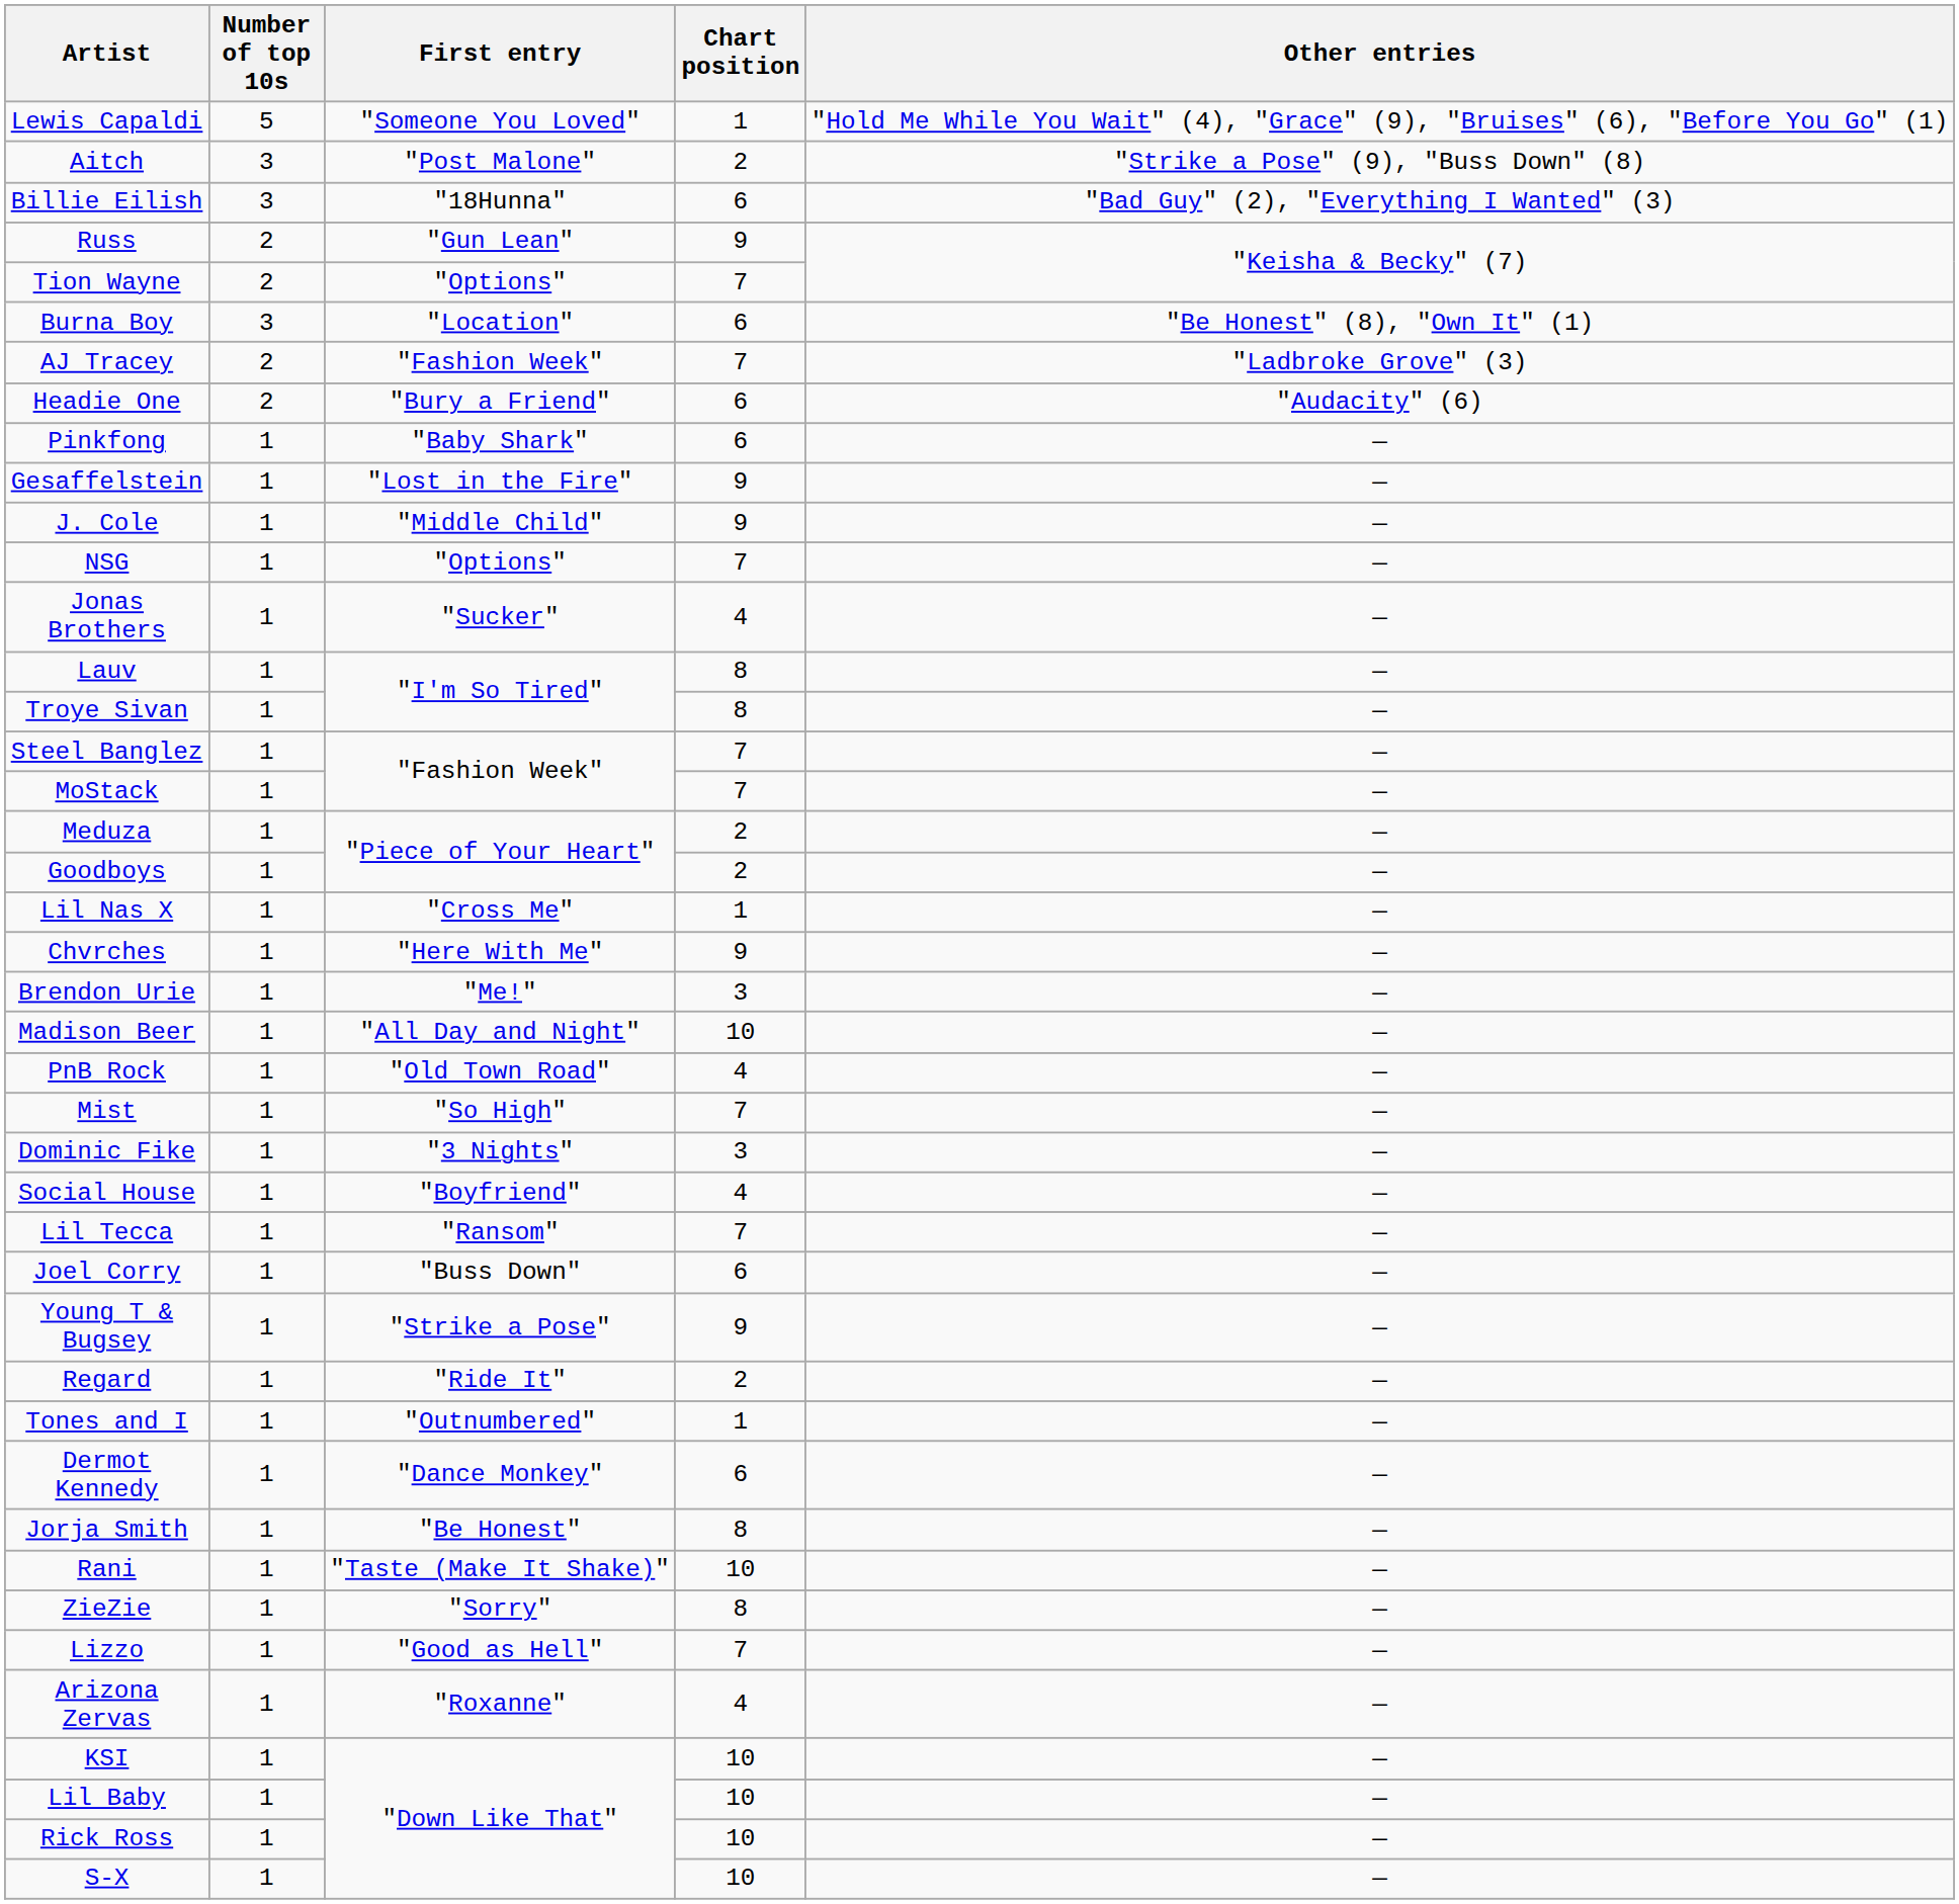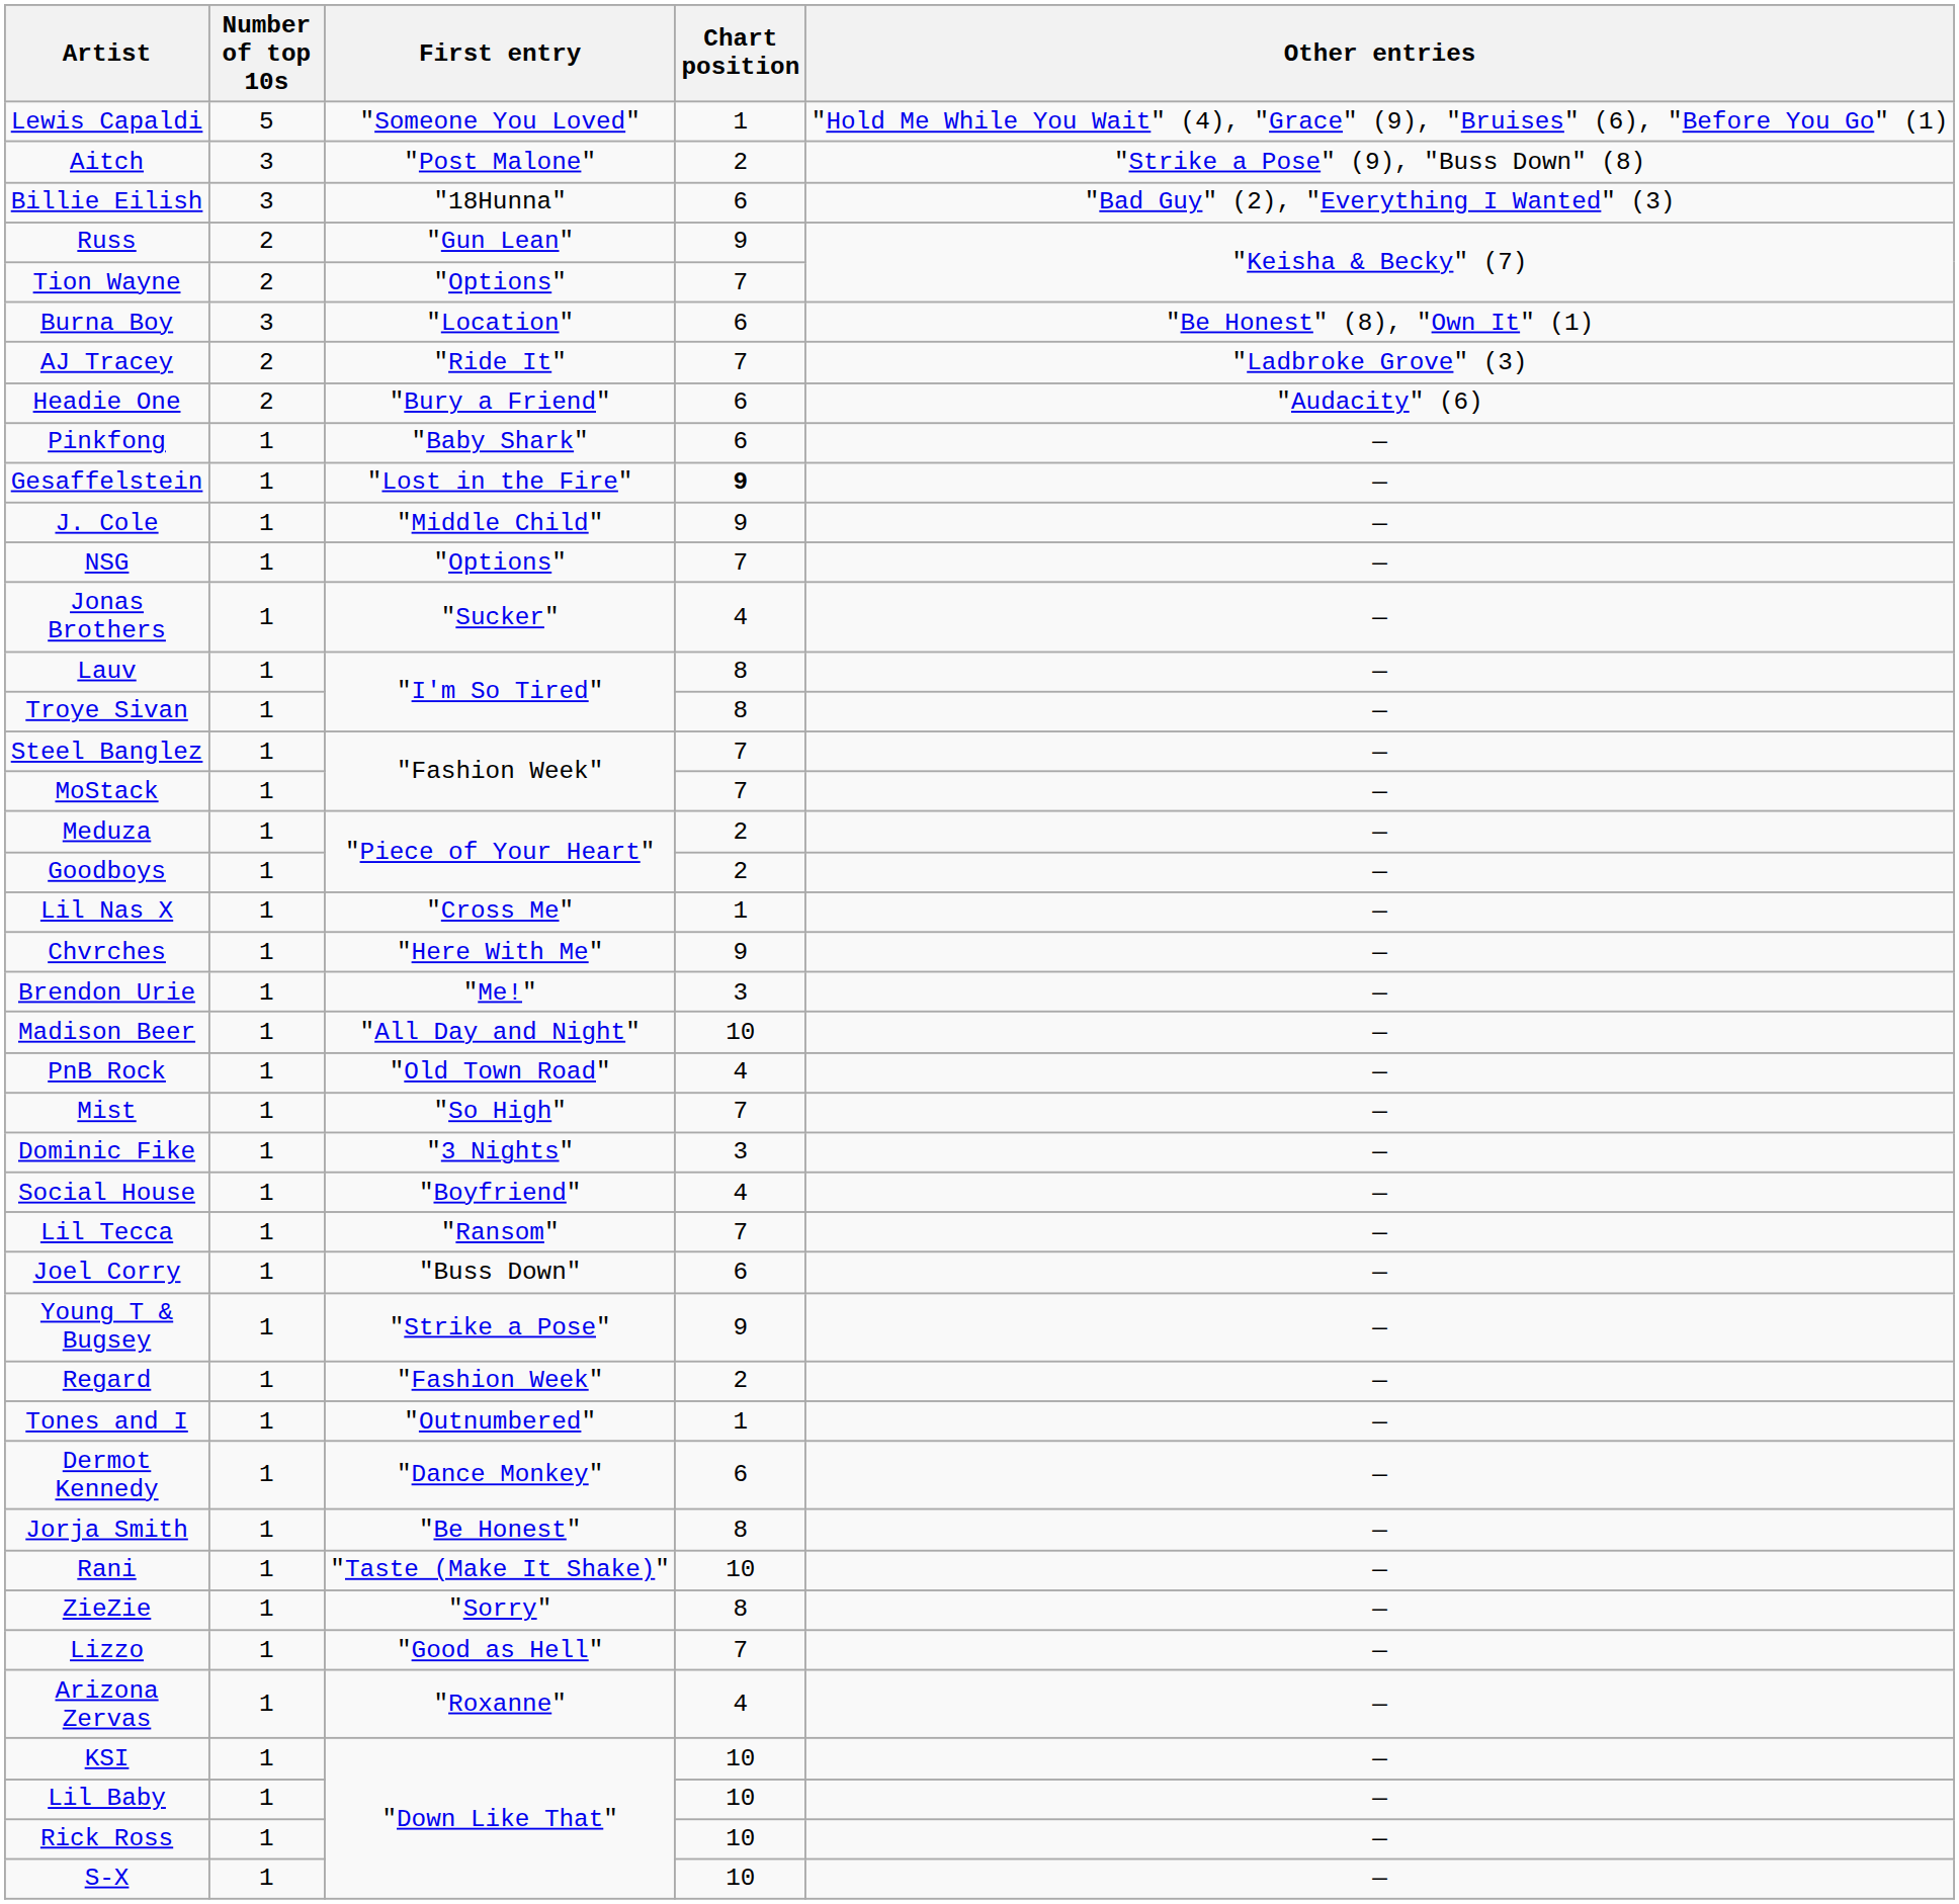AJ Tracey | First entry: "Fashion Week" -> "Ride It"
Gesaffelstein | Chart position: normal -> bold
Regard | First entry: "Ride It" -> "Fashion Week"
